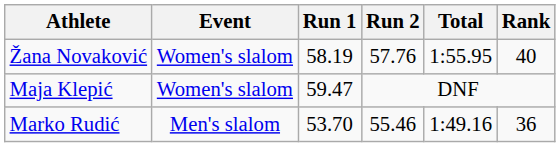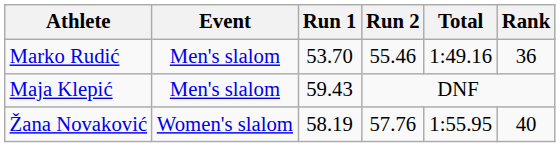rows swapped: Marko Rudić <-> Žana Novaković
Maja Klepić | Event: Women's slalom -> Men's slalom
Maja Klepić | Run 1: 59.47 -> 59.43
